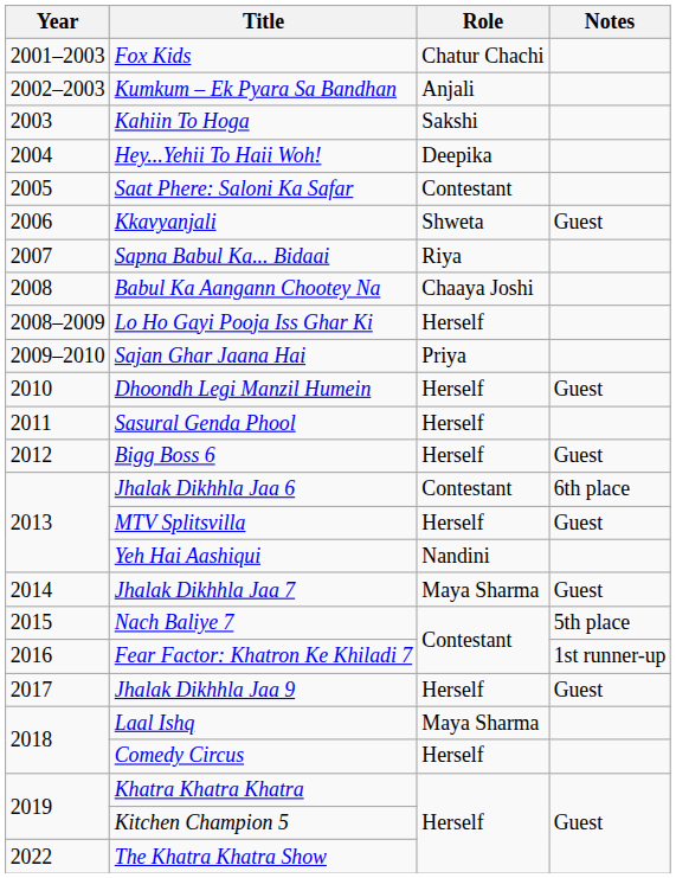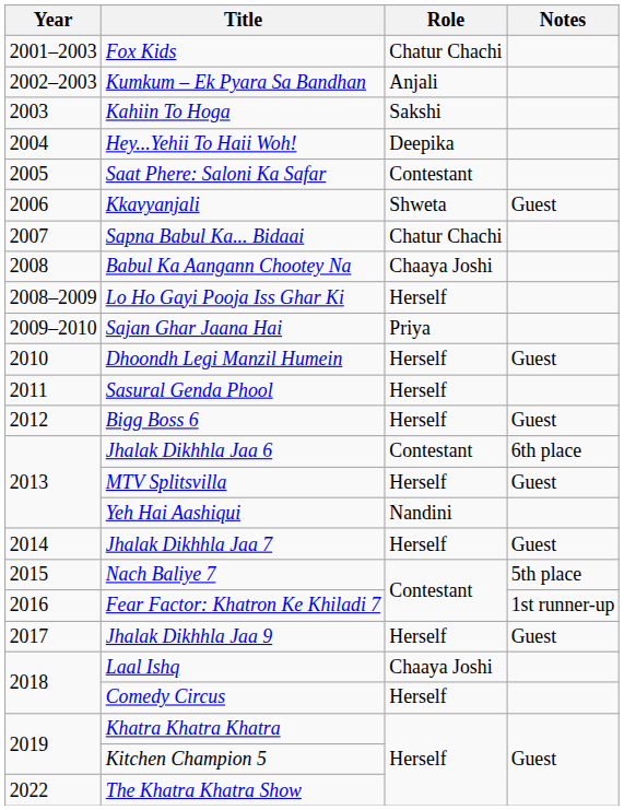Sapna Babul Ka... Bidaai | Role: Riya -> Chatur Chachi
Jhalak Dikhhla Jaa 7 | Role: Maya Sharma -> Herself
Laal Ishq | Role: Maya Sharma -> Chaaya Joshi
